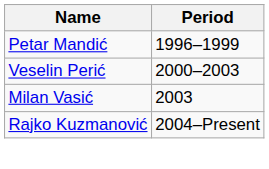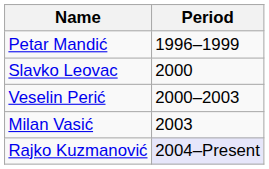+ row: Slavko Leovac | 2000
Rajko Kuzmanović | Period: no background -> lavender background
